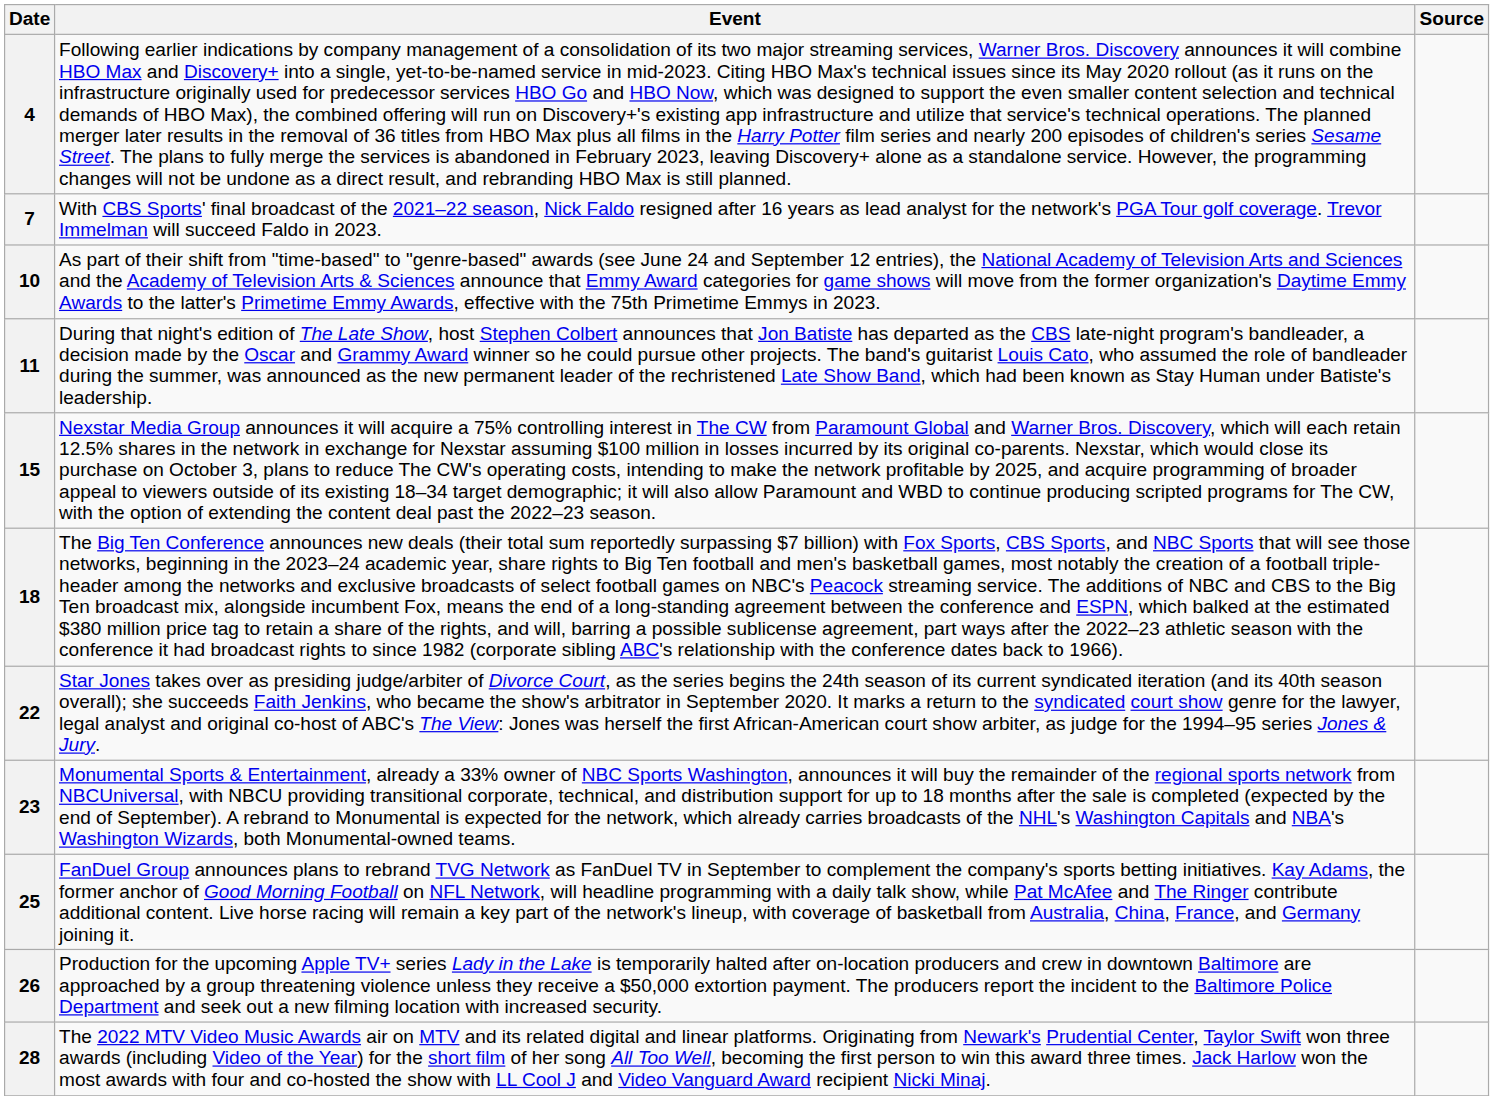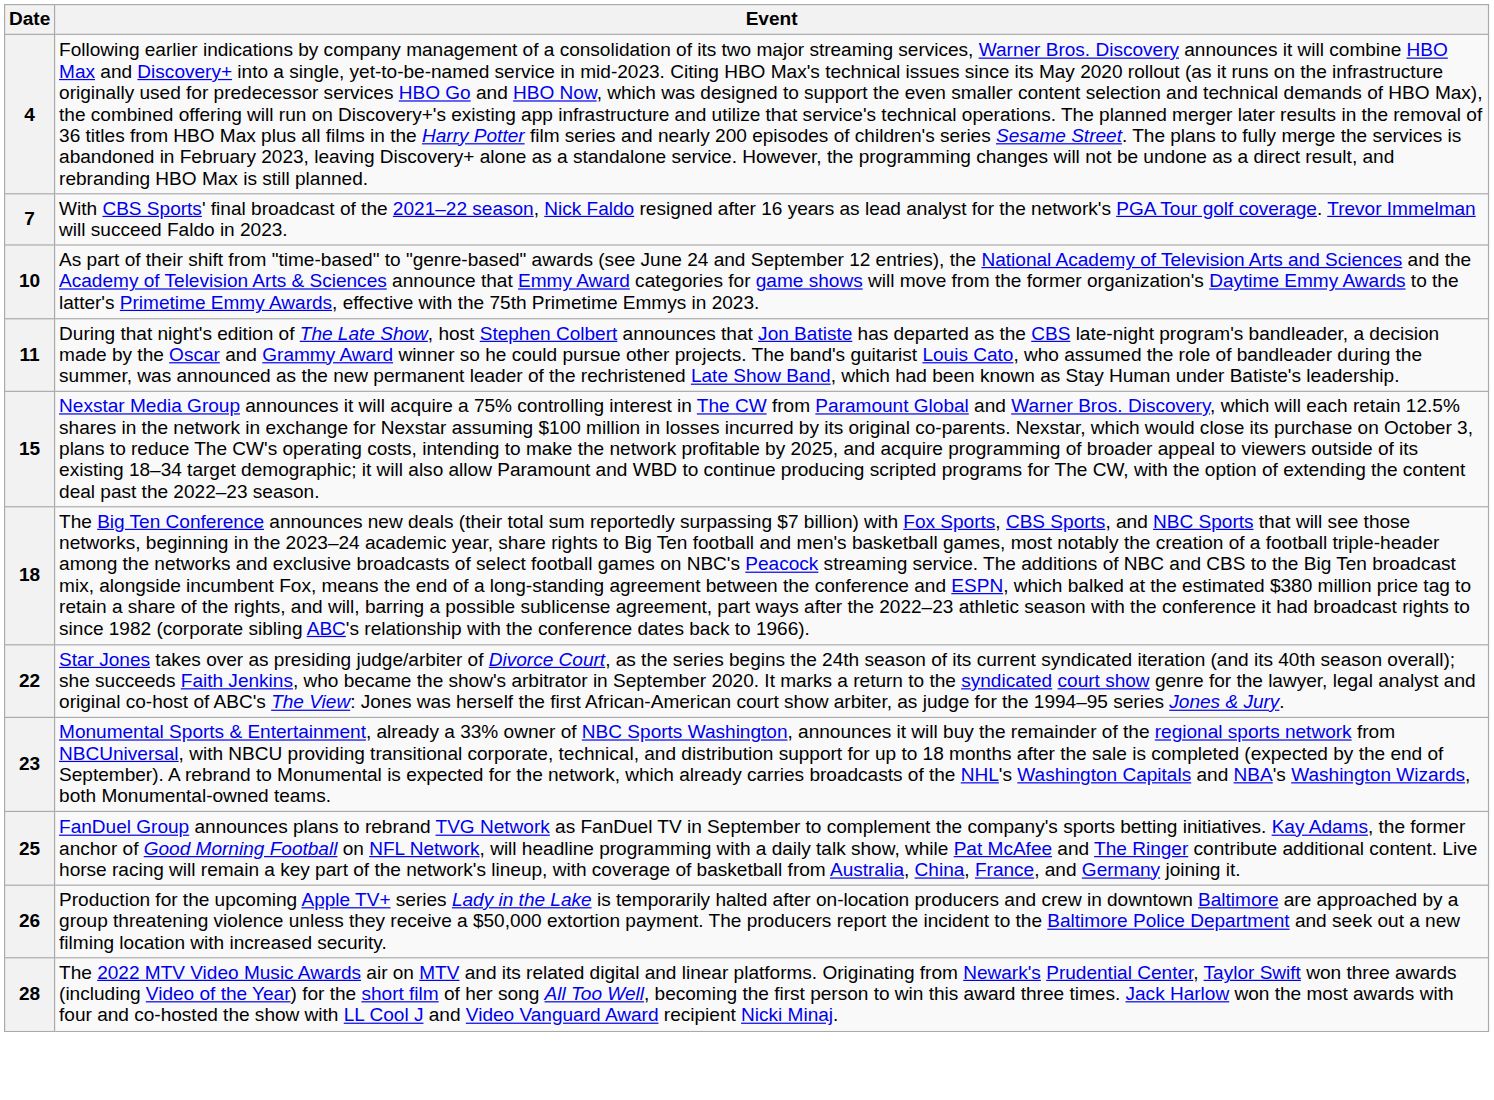- column: Source
